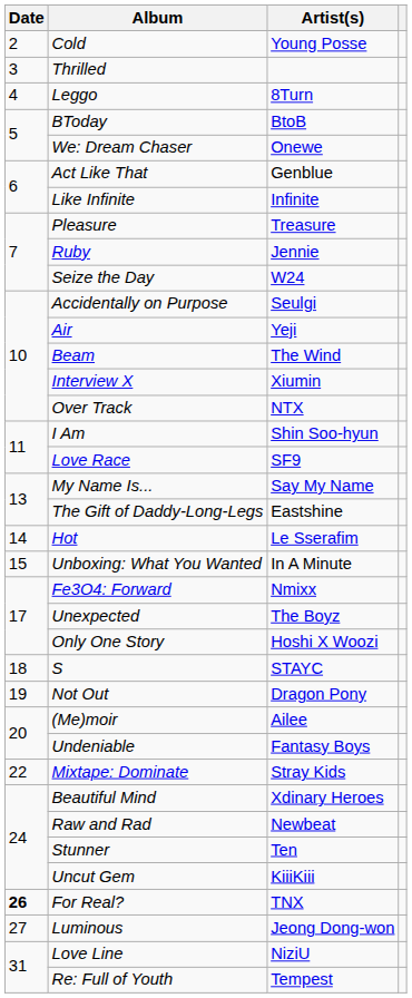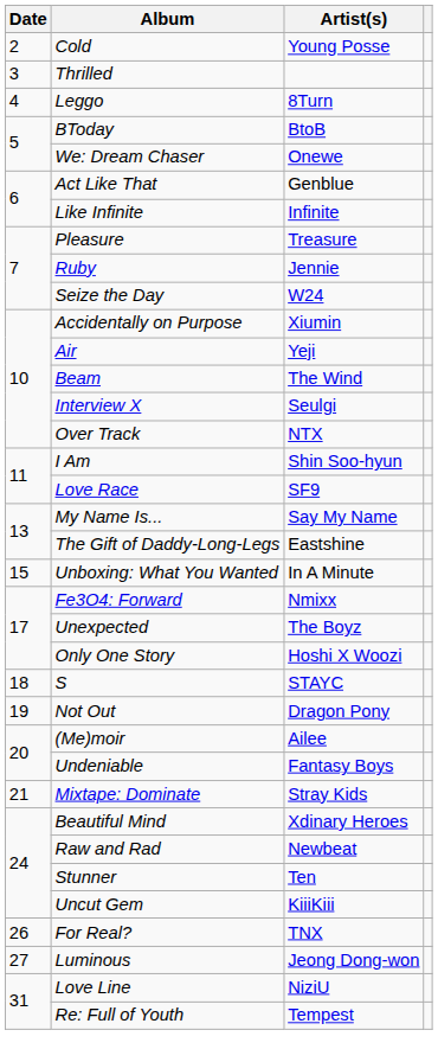Accidentally on Purpose | Artist(s): Seulgi -> Xiumin
Interview X | Artist(s): Xiumin -> Seulgi
- row: 14 | Hot | Le Sserafim
Mixtape: Dominate | Date: 22 -> 21
For Real? | Date: bold -> normal
